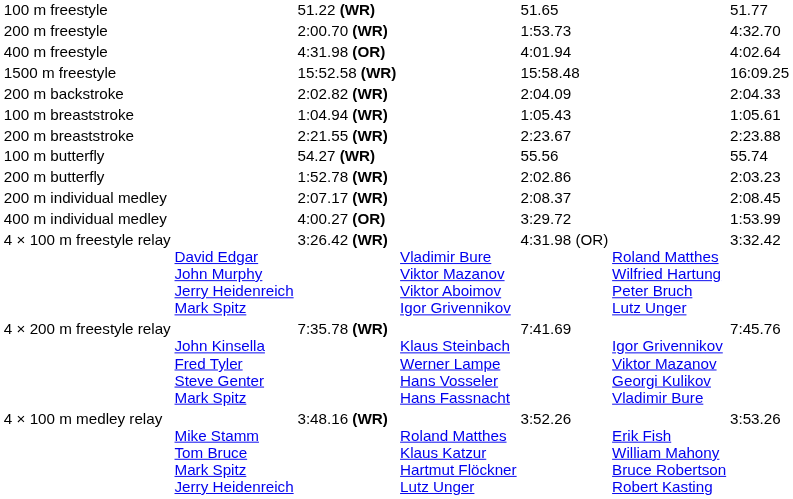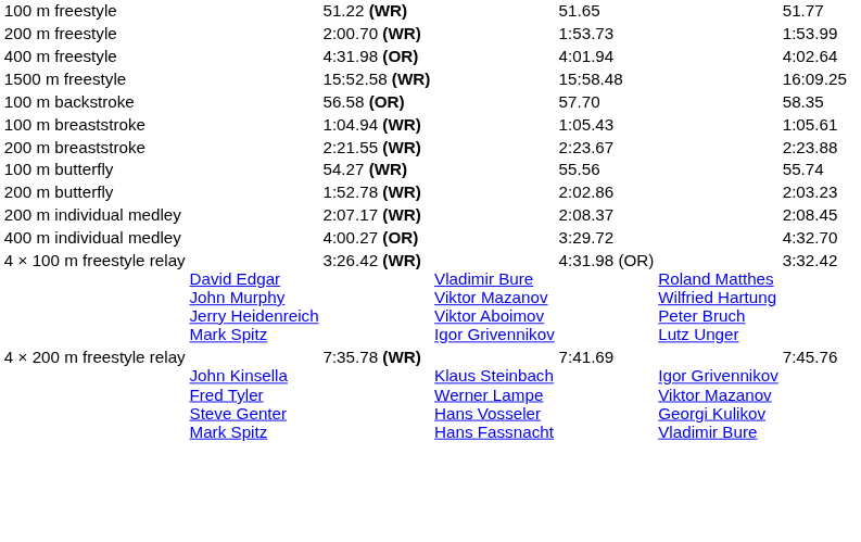200 m freestyle | column 7: 4:32.70 -> 1:53.99
+ row: 100 m backstroke | 56.58 (OR) | 57.70 | 58.35
- row: 200 m backstroke | 2:02.82 (WR) | 2:04.09 | 2:04.33
400 m individual medley | column 7: 1:53.99 -> 4:32.70
- row: 4 × 100 m medley relay | Mike Stamm Tom Bruce Mark Spitz Jerry Heidenreich | 3:48.16 (WR) | Roland Matthes Klaus Katzur Hartmut Flöckner Lutz Unger | 3:52.26 | Erik Fish William Mahony Bruce Robertson Robert Kasting | 3:53.26
